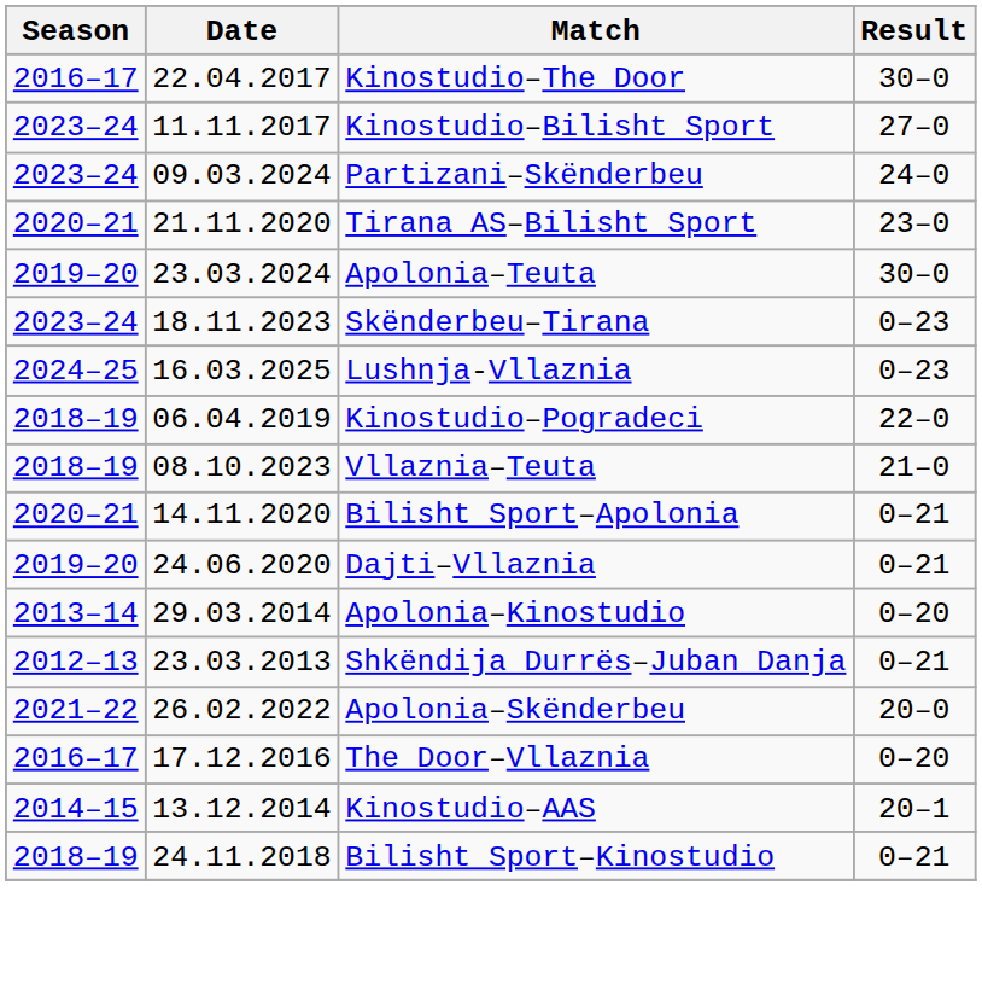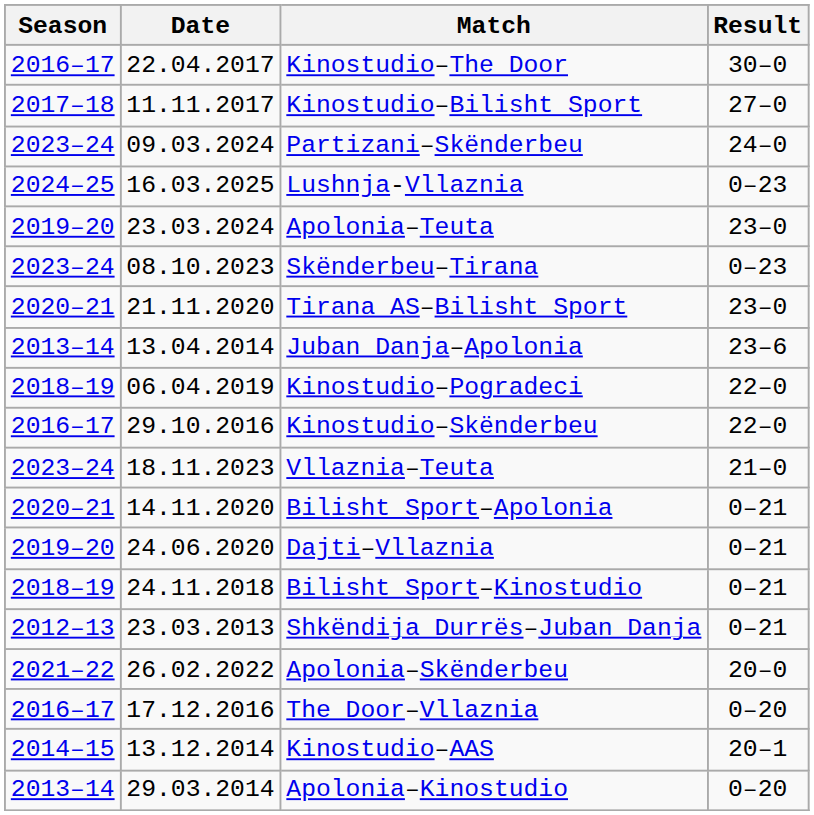Kinostudio–Bilisht Sport | Season: 2023–24 -> 2017–18
rows swapped: Lushnja-Vllaznia <-> Tirana AS–Bilisht Sport
Apolonia–Teuta | Result: 30–0 -> 23–0
Skënderbeu–Tirana | Date: 18.11.2023 -> 08.10.2023
+ row: 2013–14 | 13.04.2014 | Juban Danja–Apolonia | 23–6
+ row: 2016–17 | 29.10.2016 | Kinostudio–Skënderbeu | 22–0
Vllaznia–Teuta | Season: 2018–19 -> 2023–24
Vllaznia–Teuta | Date: 08.10.2023 -> 18.11.2023
rows swapped: Bilisht Sport–Kinostudio <-> Apolonia–Kinostudio
